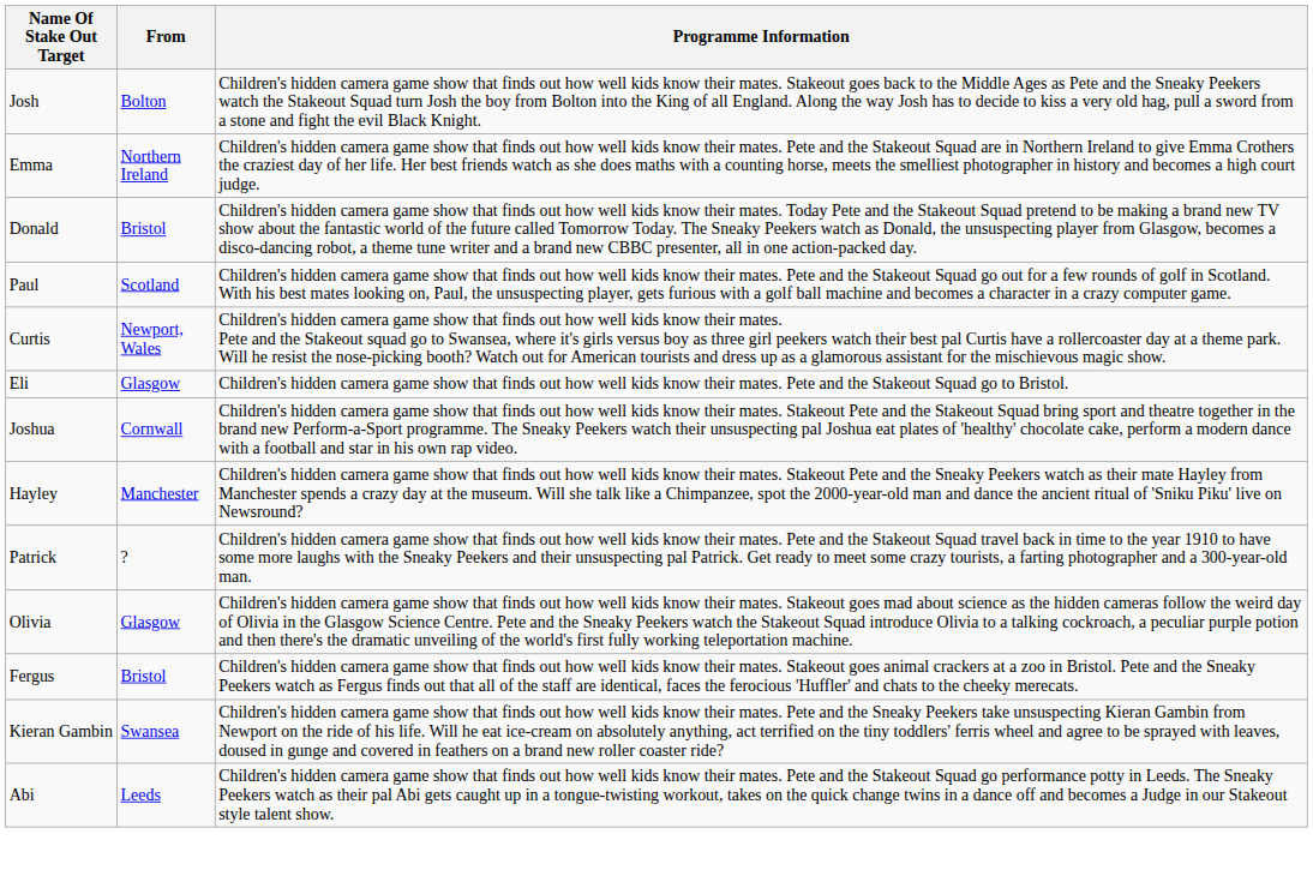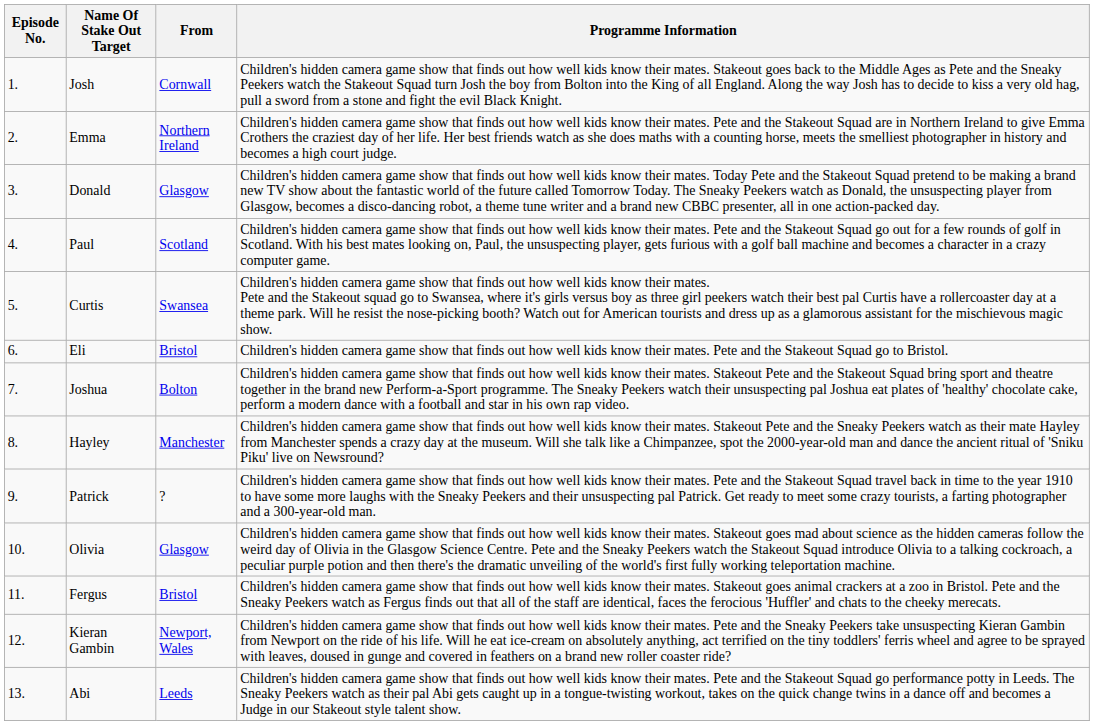+ column: Episode No. | 1. | 2. | 3. | 4. | 5. | 6. | 7. | 8. | 9. | 10. | 11. | 12. | 13.
Josh | From: Bolton -> Cornwall
Donald | From: Bristol -> Glasgow
Curtis | From: Newport, Wales -> Swansea
Eli | From: Glasgow -> Bristol
Joshua | From: Cornwall -> Bolton
Kieran Gambin | From: Swansea -> Newport, Wales
